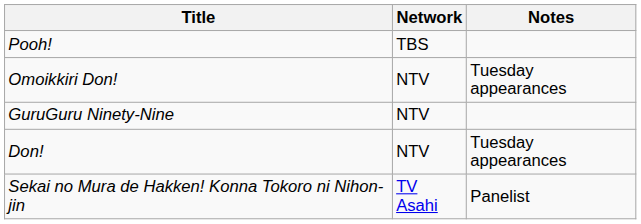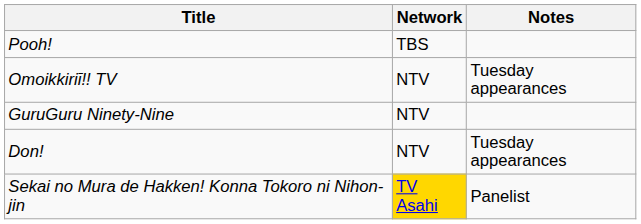+ row: Omoikkiriī!! TV | NTV | Tuesday appearances
- row: Omoikkiri Don! | NTV | Tuesday appearances
Sekai no Mura de Hakken! Konna Tokoro ni Nihon-jin | Network: no background -> gold background
